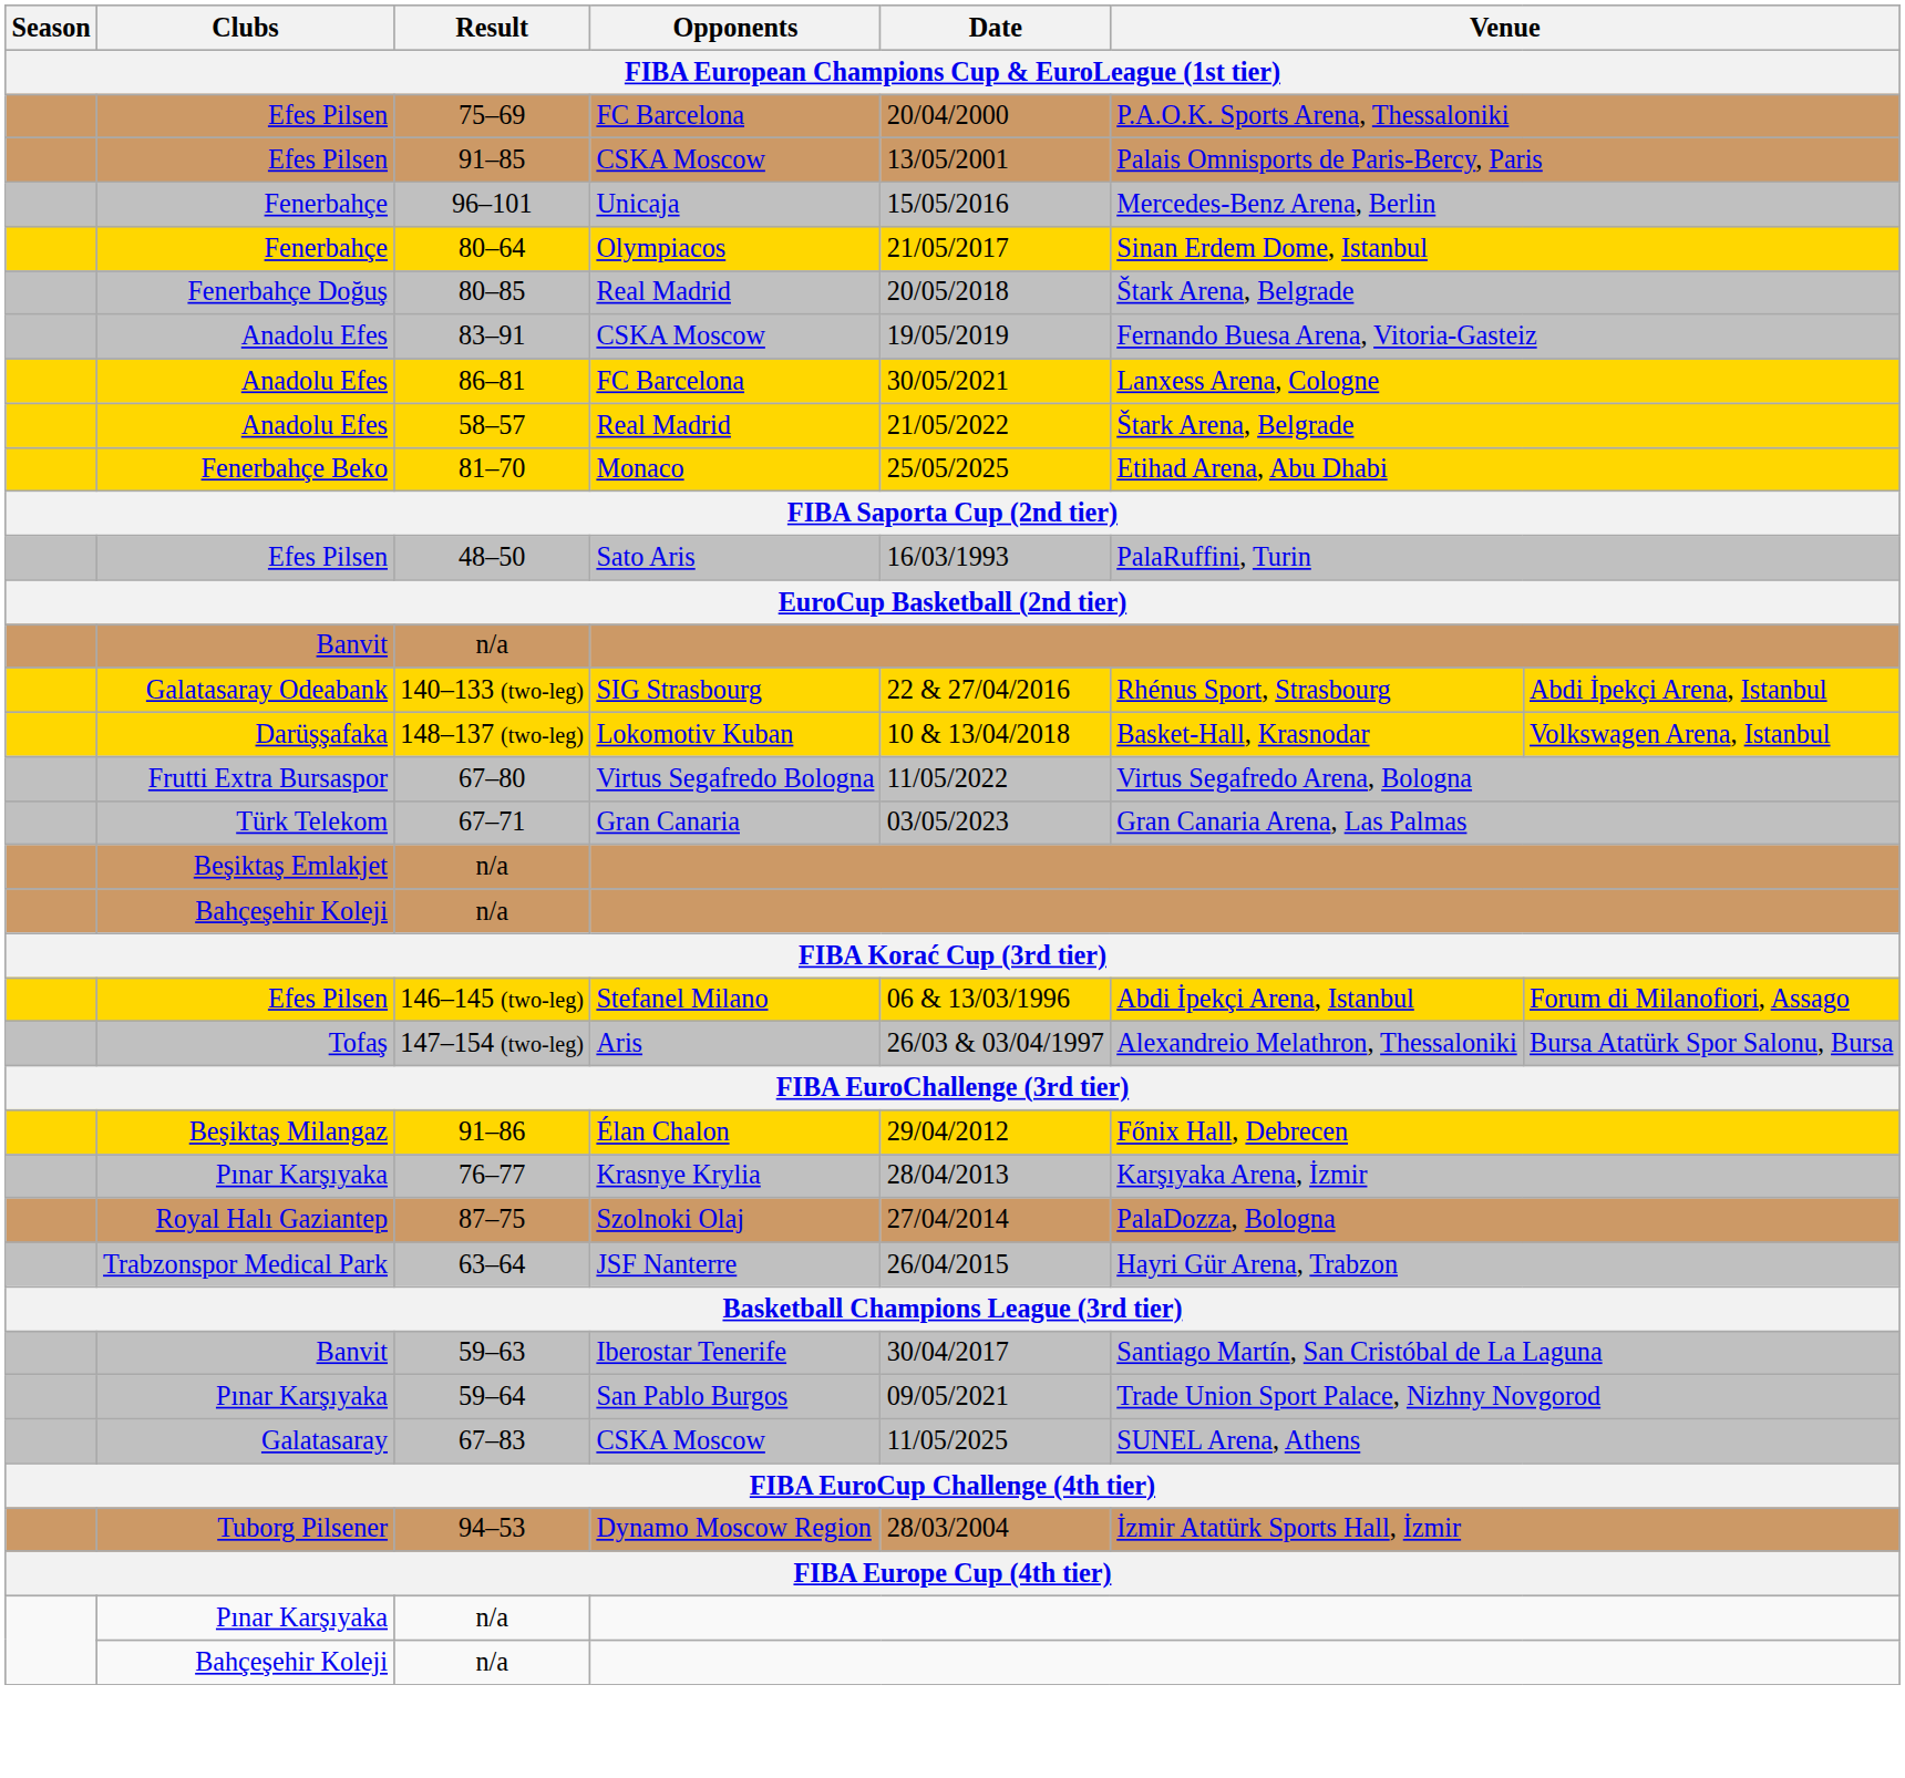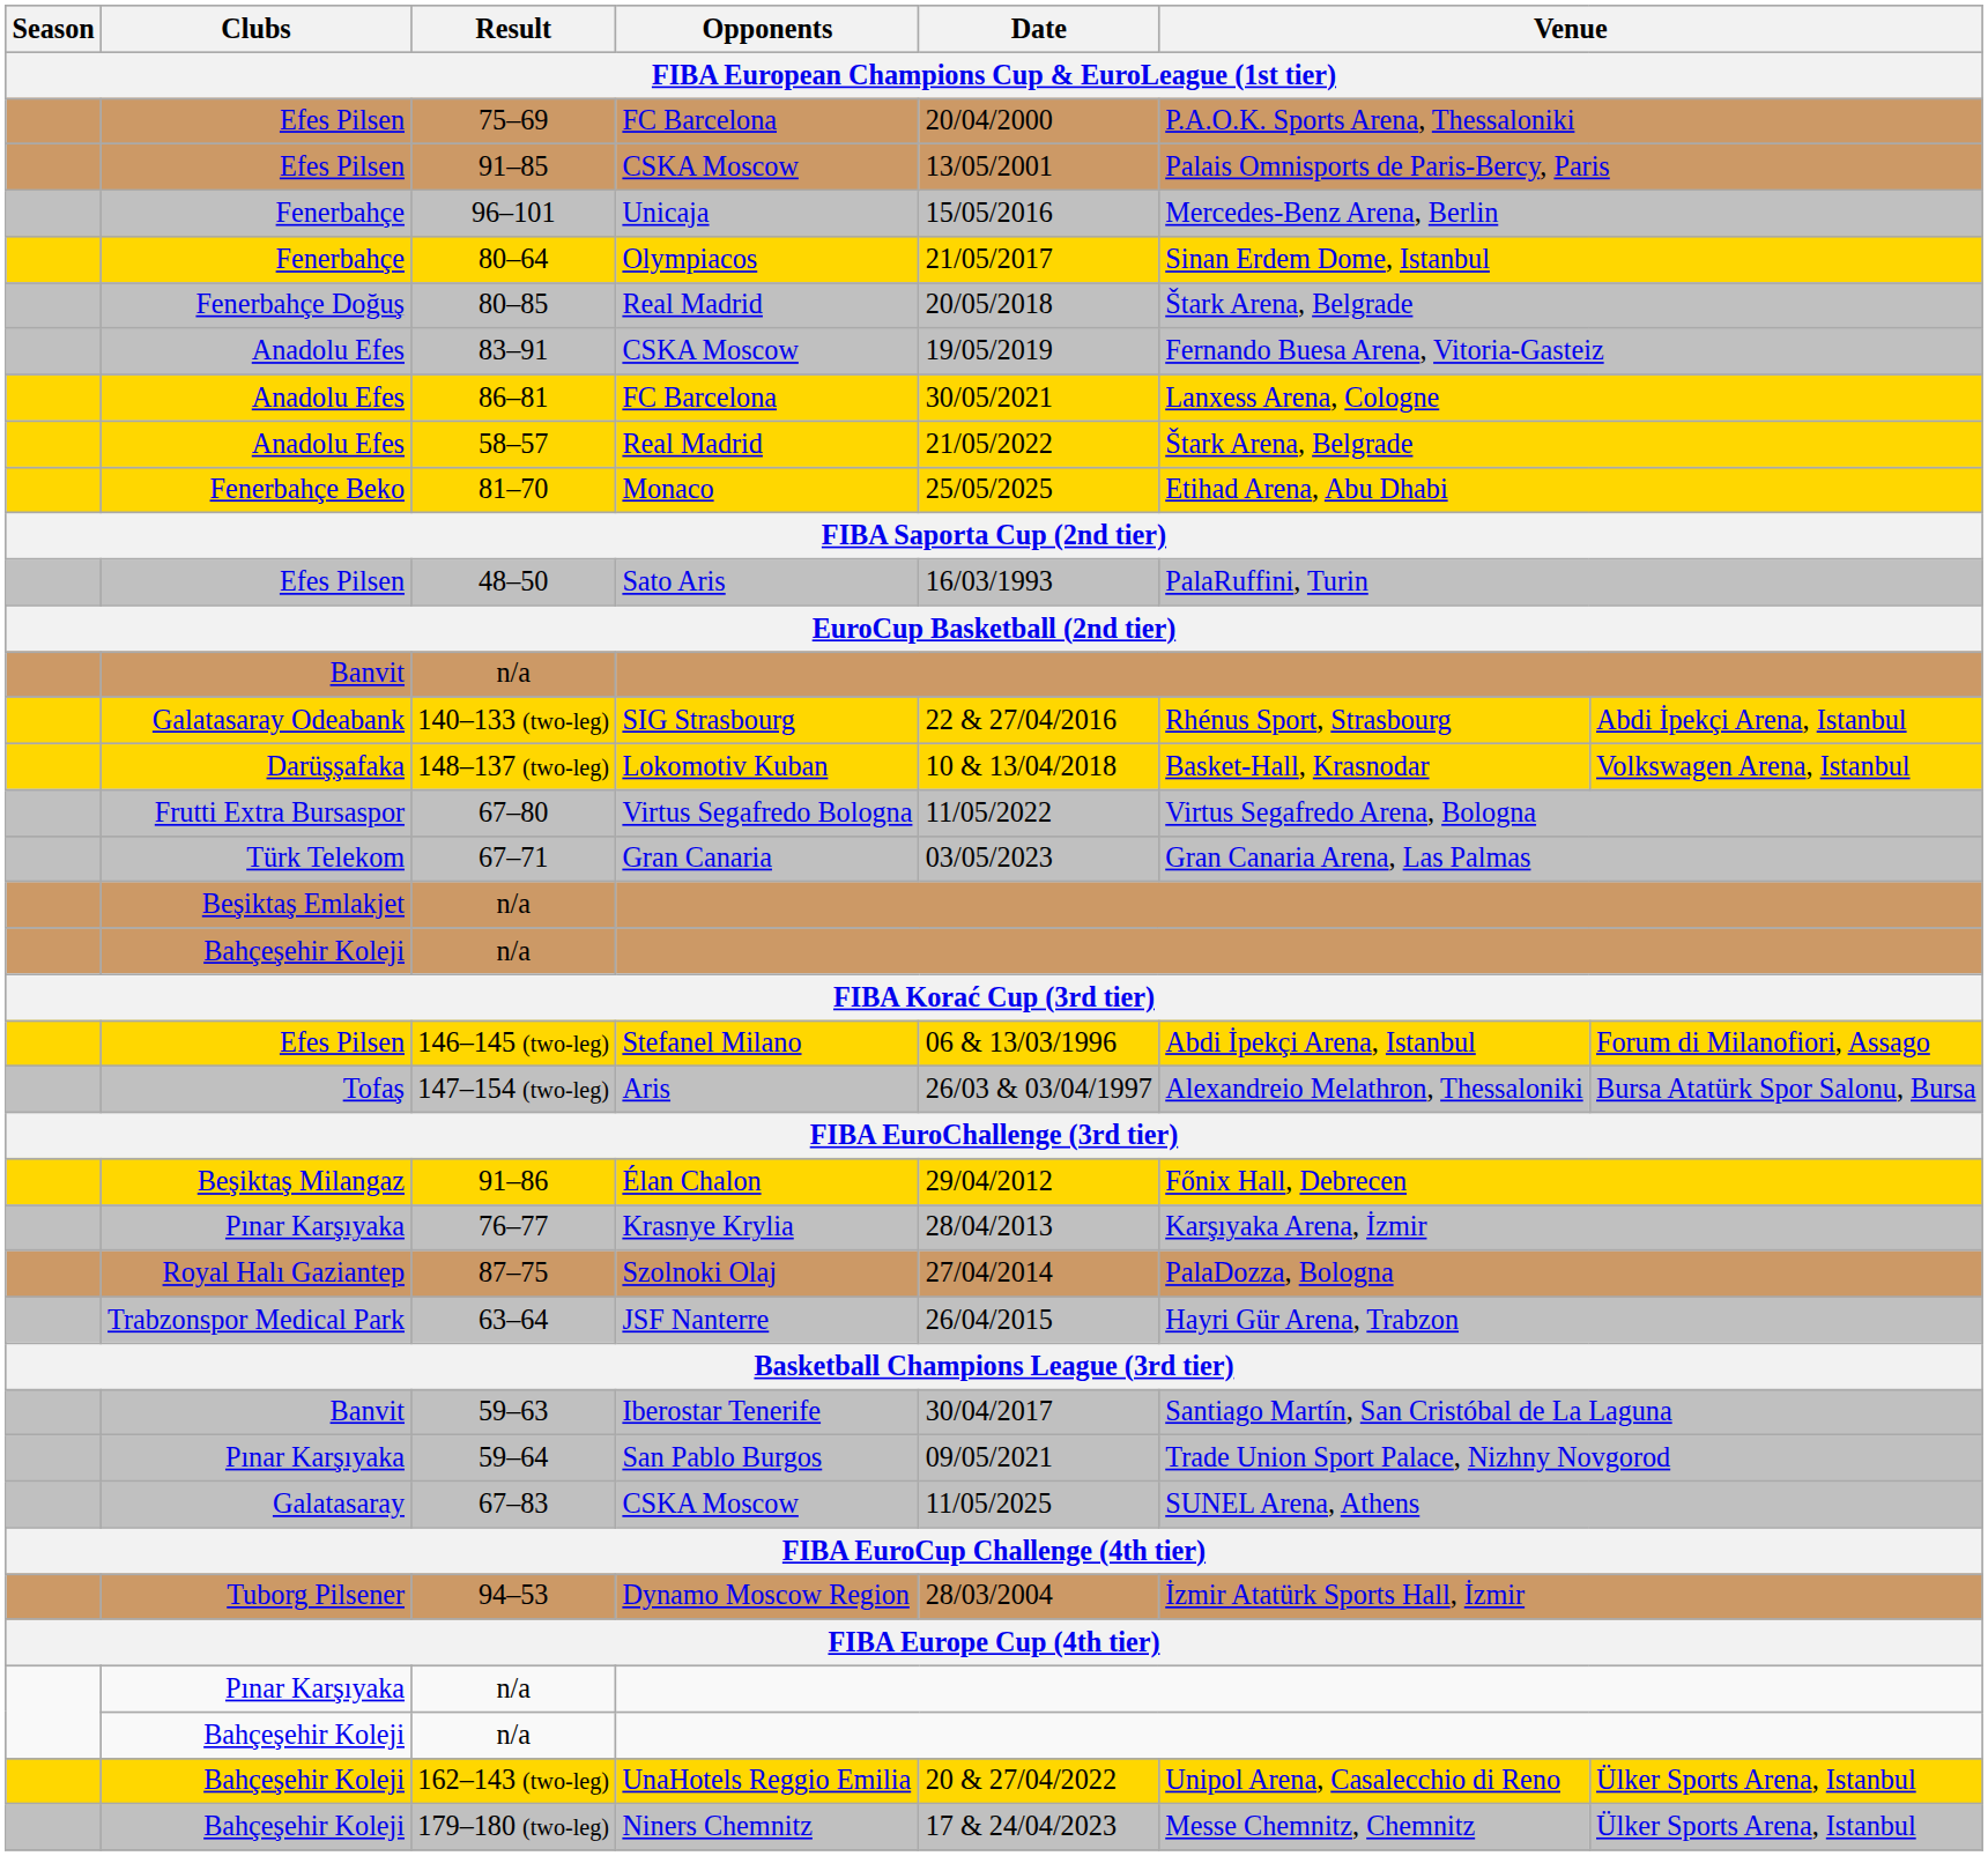+ row: Bahçeşehir Koleji | 162–143 (two-leg) | UnaHotels Reggio Emilia | 20 & 27/04/2022 | Unipol Arena, Casalecchio di Reno | Ülker Sports Arena, Istanbul
+ row: Bahçeşehir Koleji | 179–180 (two-leg) | Niners Chemnitz | 17 & 24/04/2023 | Messe Chemnitz, Chemnitz | Ülker Sports Arena, Istanbul
